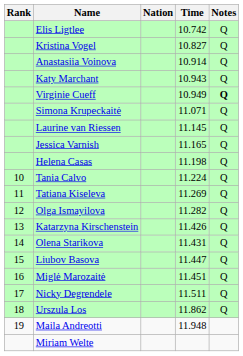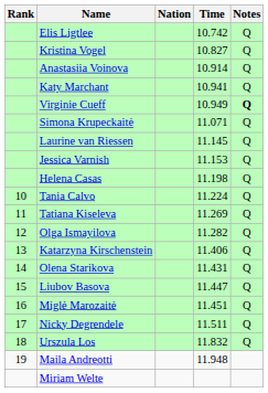Katy Marchant | Time: 10.943 -> 10.941
Jessica Varnish | Time: 11.165 -> 11.153
Katarzyna Kirschenstein | Time: 11.426 -> 11.406
Urszula Los | Time: 11.862 -> 11.832
